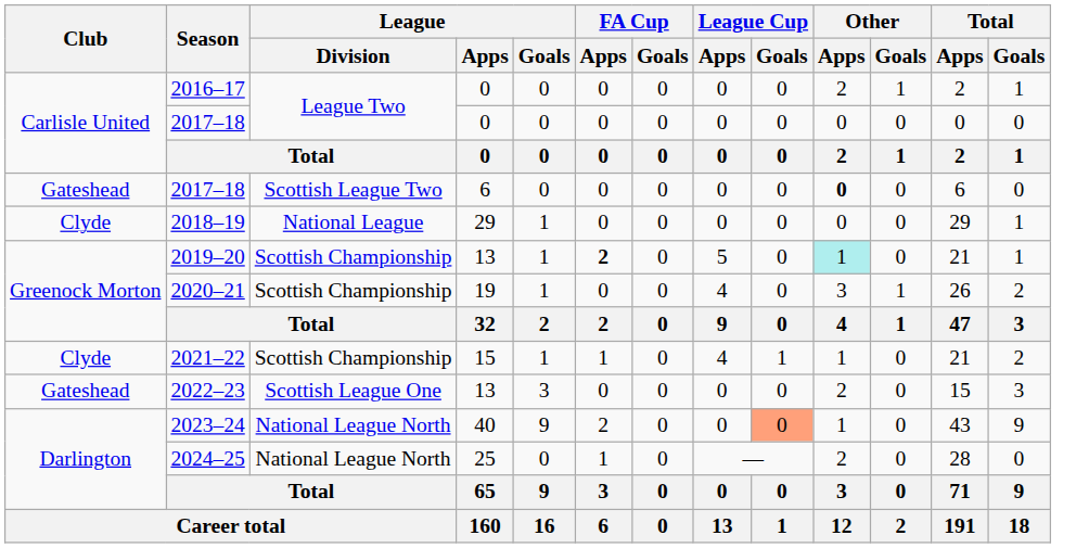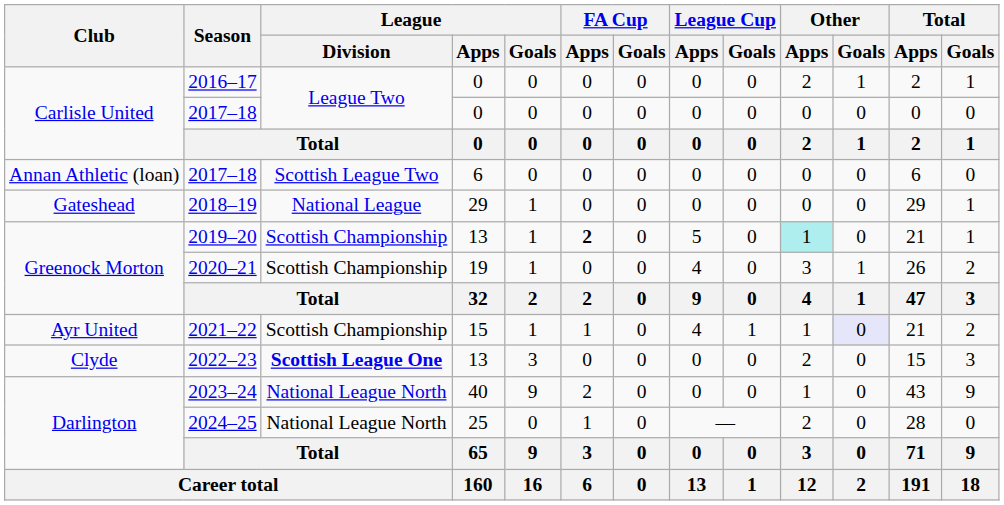2017–18 / 6 | Club: Gateshead -> Annan Athletic (loan)
2017–18 / 6 | Other / Apps: bold -> normal
2018–19 | Club: Clyde -> Gateshead
2021–22 | Club: Clyde -> Ayr United
2021–22 | Other / Goals: no background -> lavender background
2022–23 | Club: Gateshead -> Clyde
2022–23 | League / Division: normal -> bold
2023–24 | League Cup / Goals: lightsalmon background -> no background
